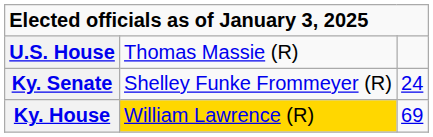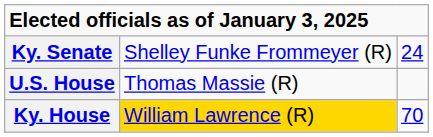rows swapped: U.S. House <-> Ky. Senate
Ky. House | column 3: 69 -> 70
